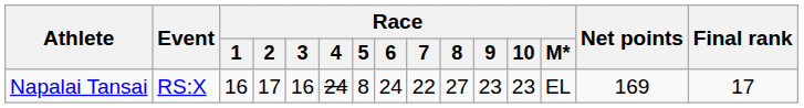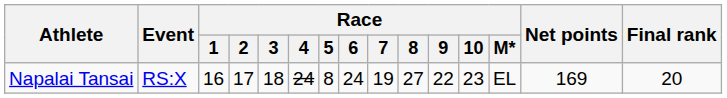Napalai Tansai | Race / 3: 16 -> 18
Napalai Tansai | Race / 7: 22 -> 19
Napalai Tansai | Race / 9: 23 -> 22
Napalai Tansai | Final rank: 17 -> 20
